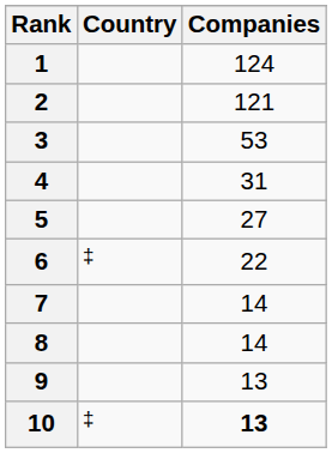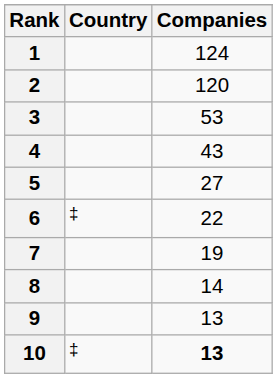2 | Companies: 121 -> 120
4 | Companies: 31 -> 43
7 | Companies: 14 -> 19
